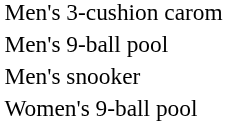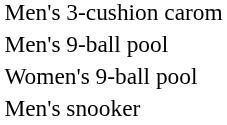rows swapped: Women's 9-ball pool <-> Men's snooker
